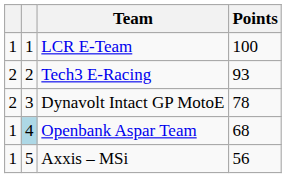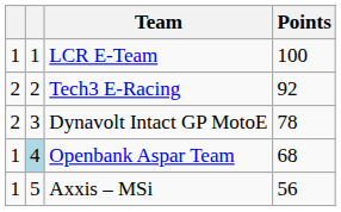Tech3 E-Racing | Points: 93 -> 92
